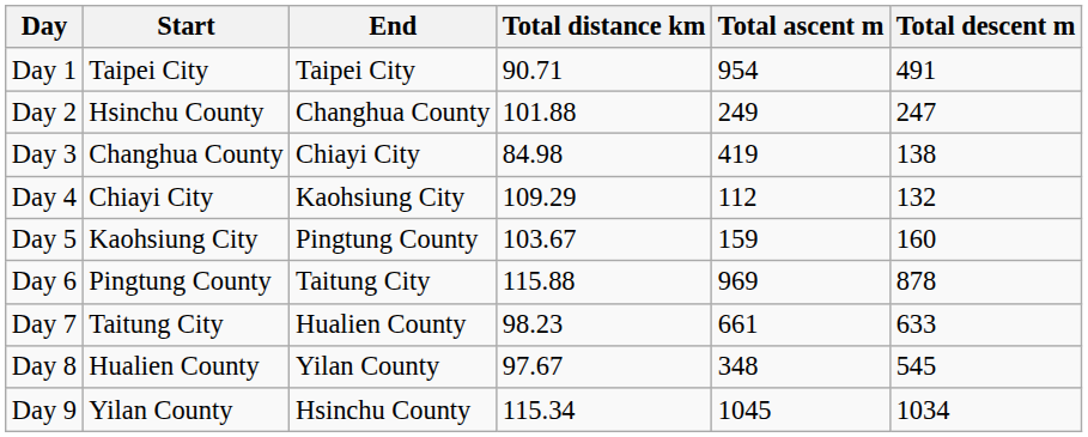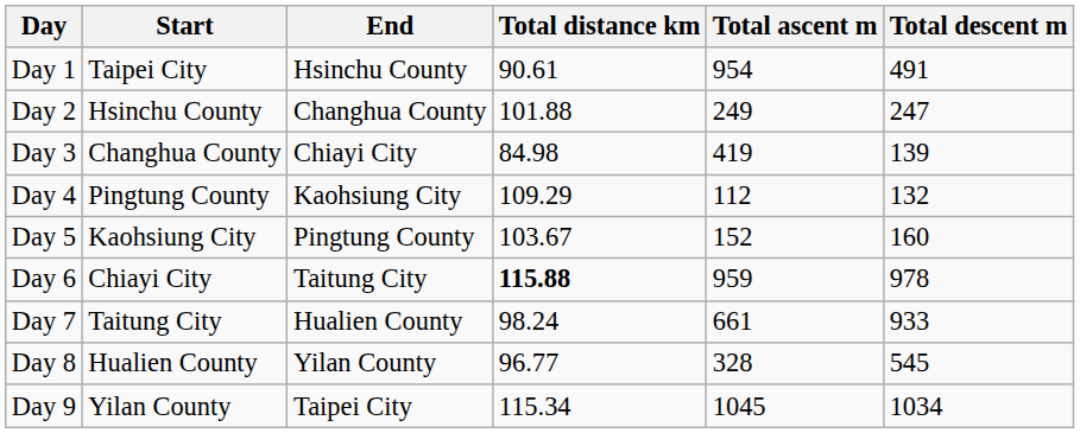Day 1 | End: Taipei City -> Hsinchu County
Day 1 | Total distance km: 90.71 -> 90.61
Day 3 | Total descent m: 138 -> 139
Day 4 | Start: Chiayi City -> Pingtung County
Day 5 | Total ascent m: 159 -> 152
Day 6 | Start: Pingtung County -> Chiayi City
Day 6 | Total distance km: normal -> bold
Day 6 | Total ascent m: 969 -> 959
Day 6 | Total descent m: 878 -> 978
Day 7 | Total distance km: 98.23 -> 98.24
Day 7 | Total descent m: 633 -> 933
Day 8 | Total distance km: 97.67 -> 96.77
Day 8 | Total ascent m: 348 -> 328
Day 9 | End: Hsinchu County -> Taipei City
